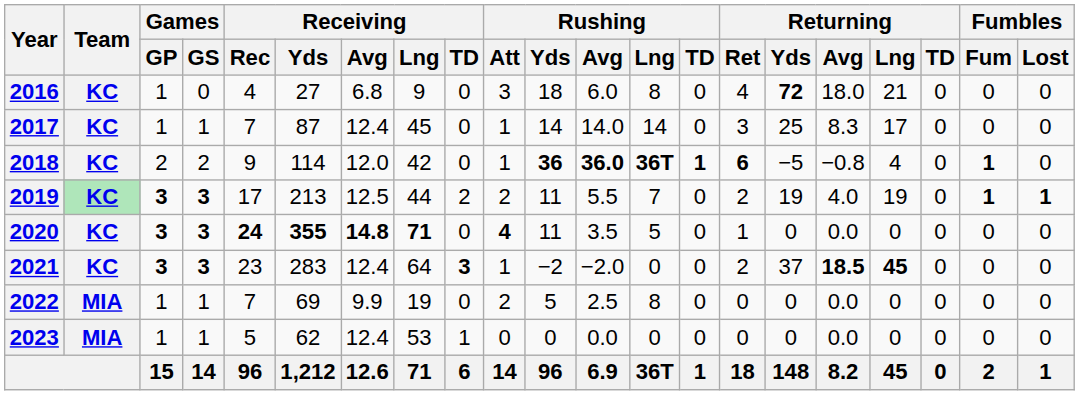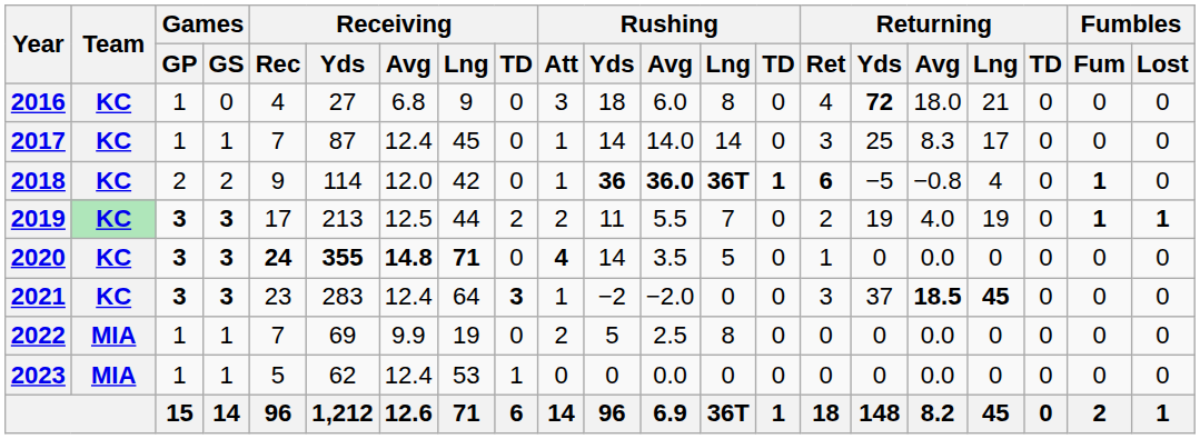2020 | Rushing / Yds: 11 -> 14
2021 | Returning / Ret: 2 -> 3
